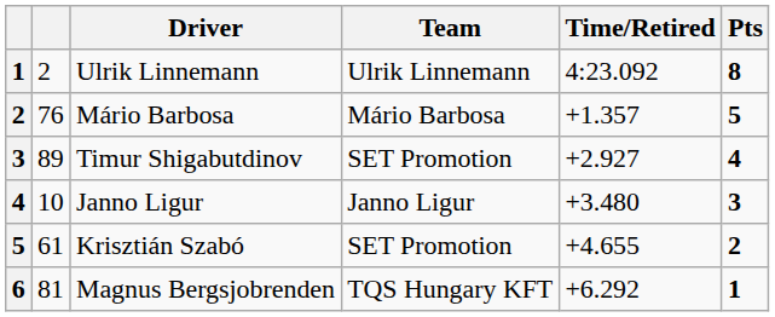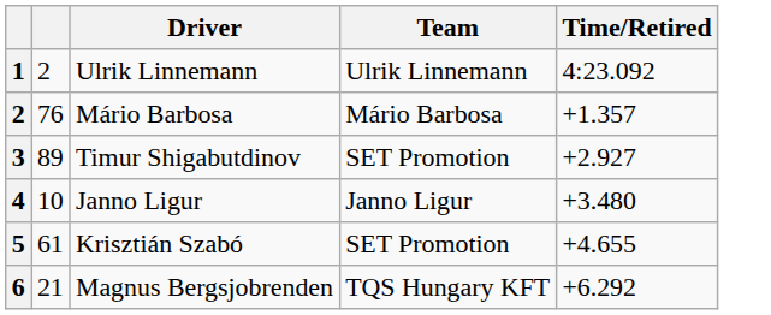- column: Pts | 8 | 5 | 4 | 3 | 2 | 1
Magnus Bergsjobrenden | column 2: 81 -> 21
